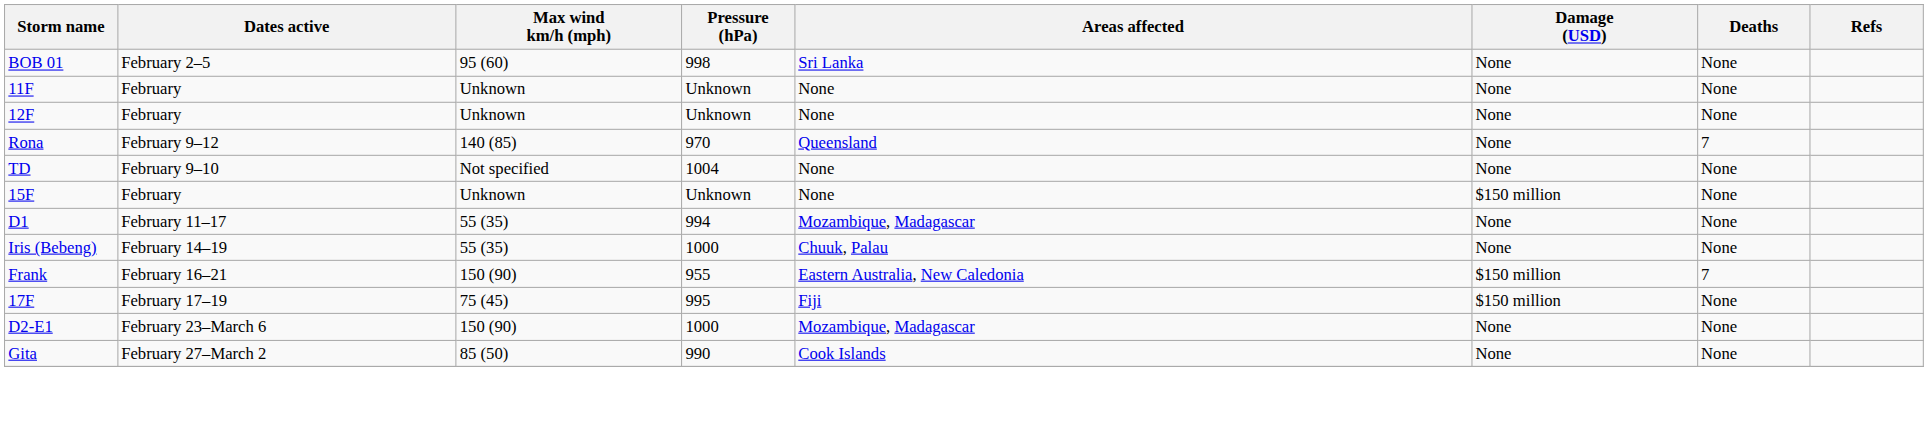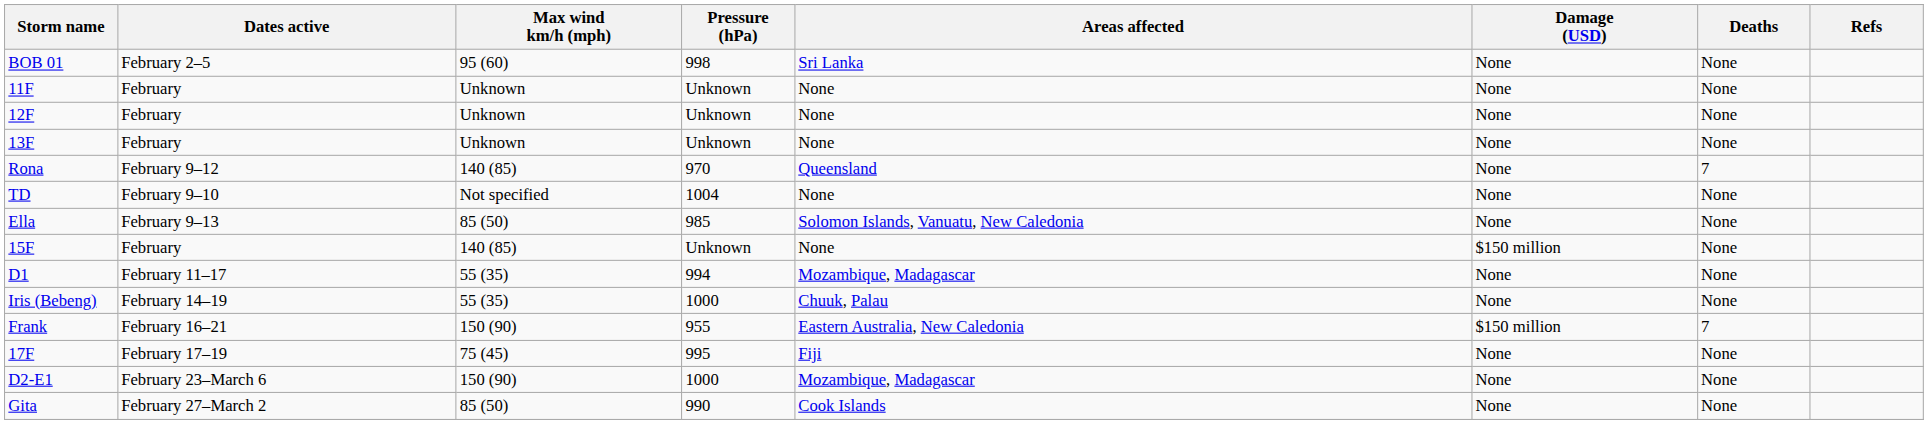+ row: 13F | February | Unknown | Unknown | None | None | None
+ row: Ella | February 9–13 | 85 (50) | 985 | Solomon Islands, Vanuatu, New Caledonia | None | None
15F | Max wind km/h (mph): Unknown -> 140 (85)
17F | Damage (USD): $150 million -> None
